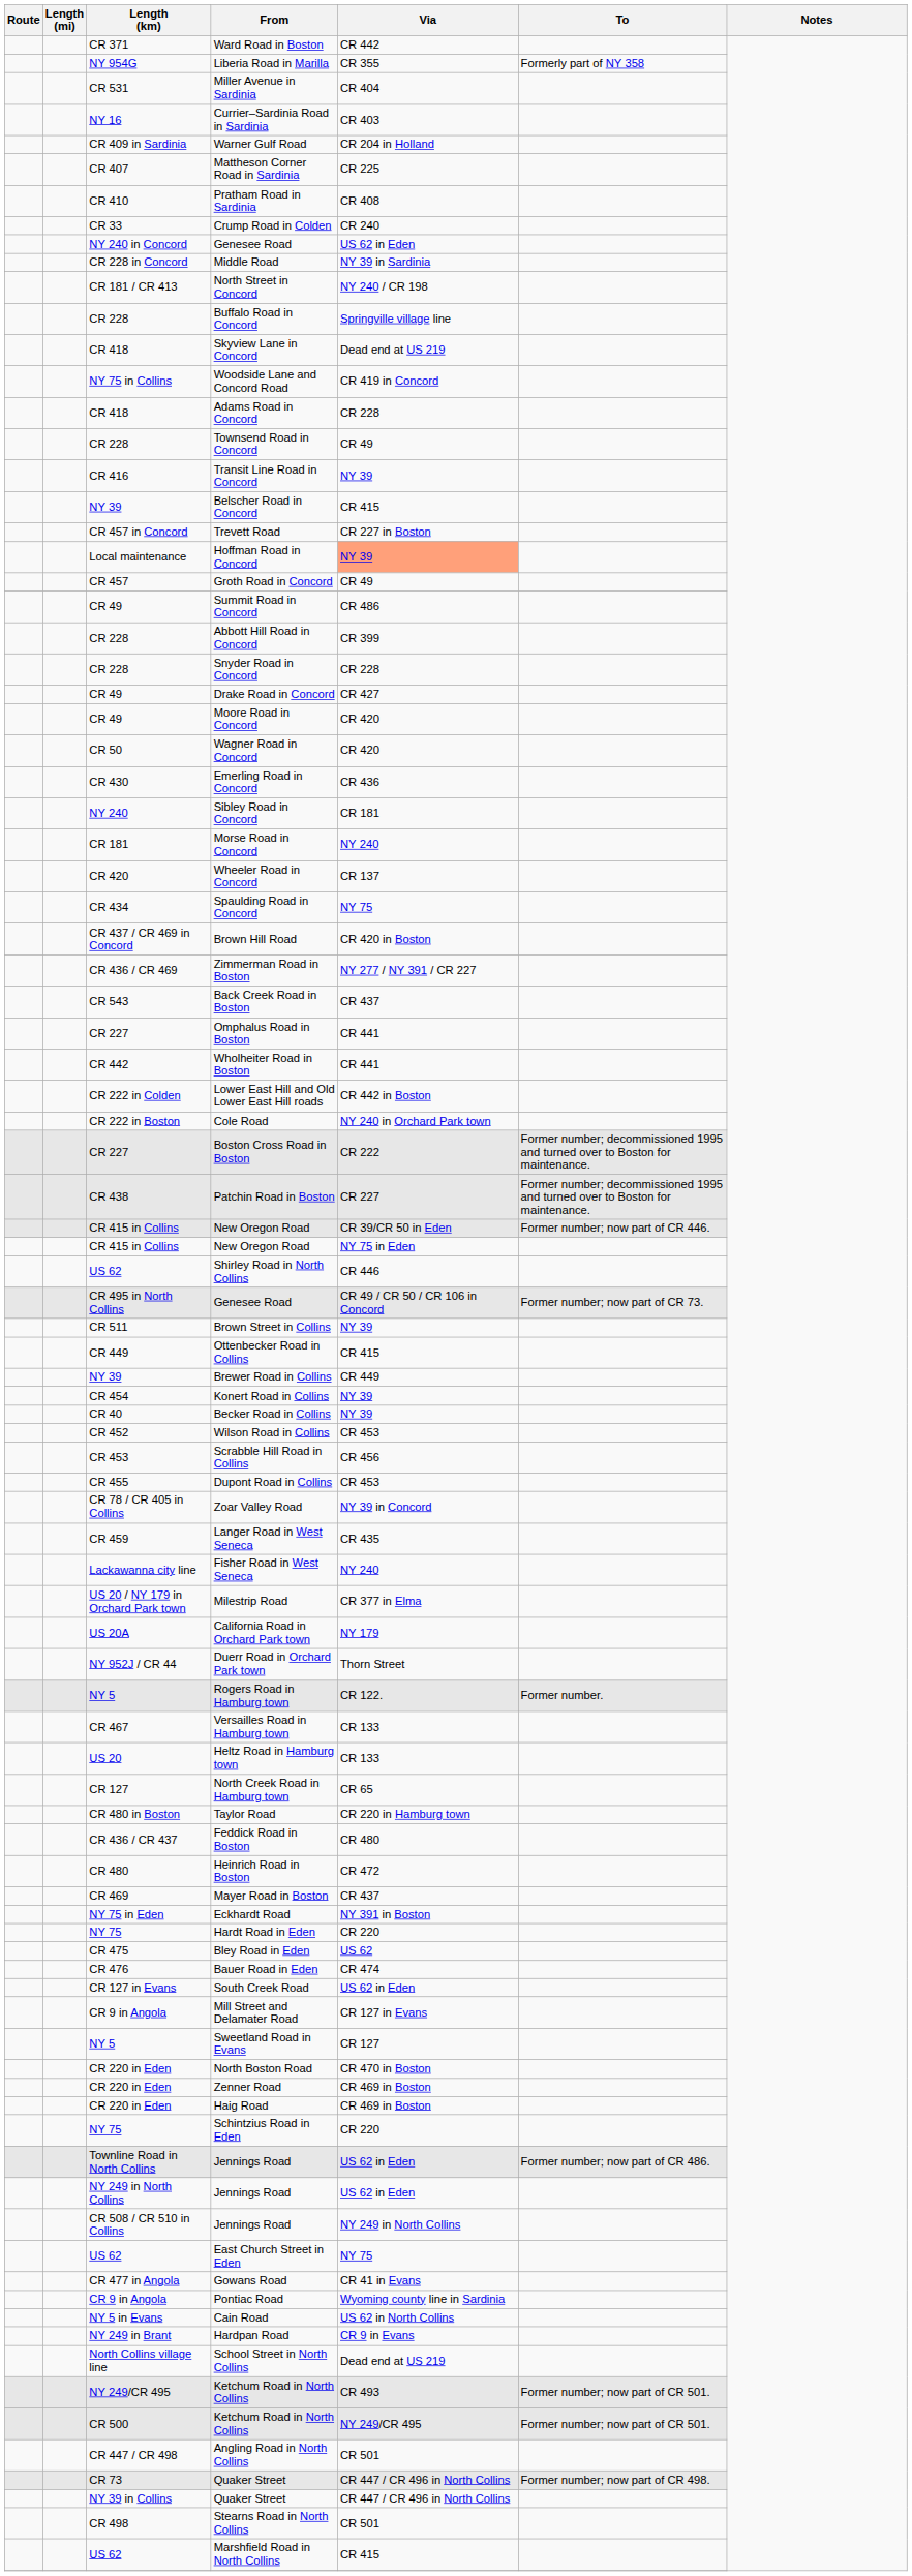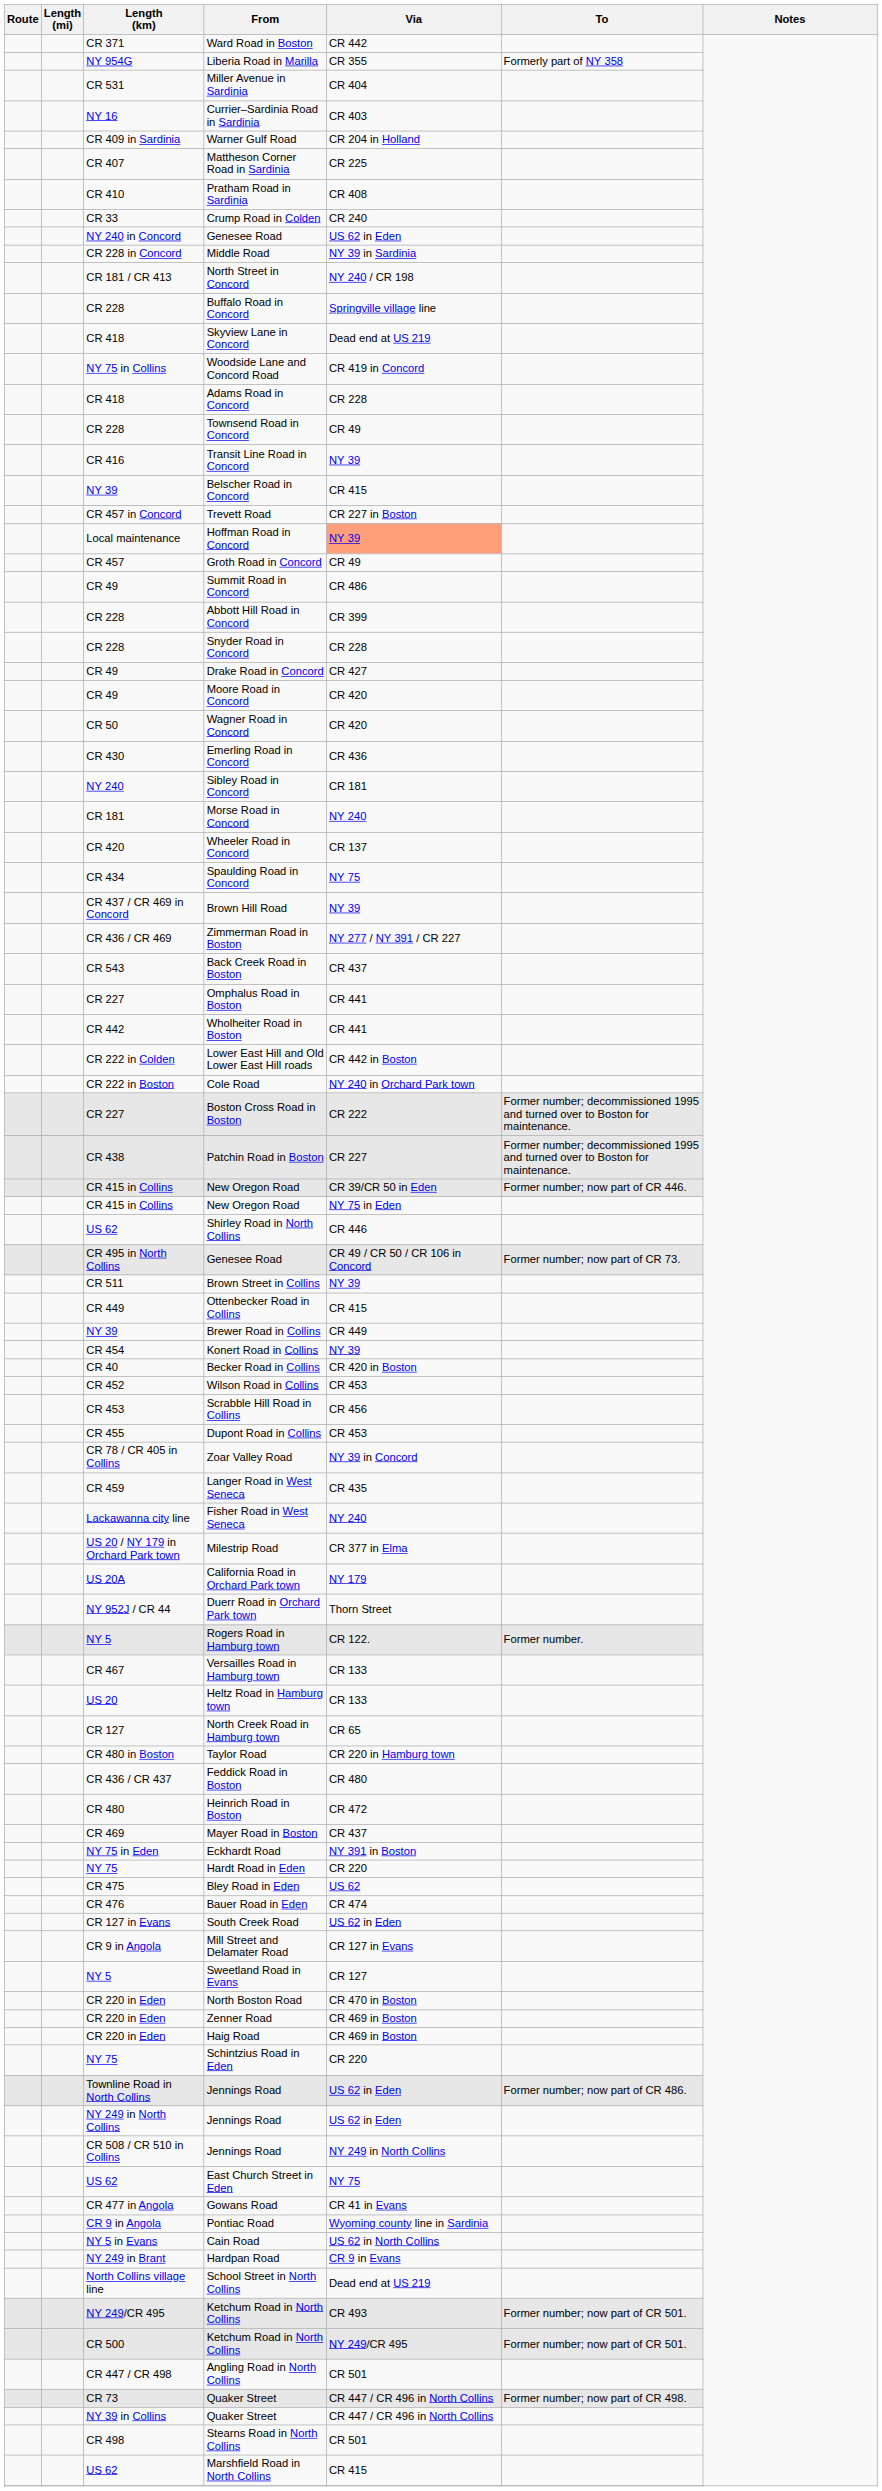Brown Hill Road | Via: CR 420 in Boston -> NY 39
Becker Road in Collins | Via: NY 39 -> CR 420 in Boston
